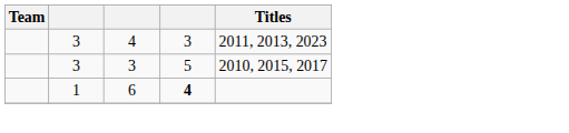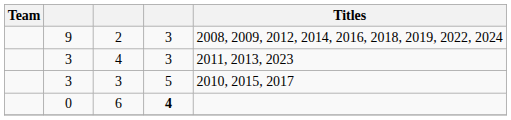+ row: 9 | 2 | 3 | 2008, 2009, 2012, 2014, 2016, 2018, 2019, 2022, 2024
6 | column 2: 1 -> 0
